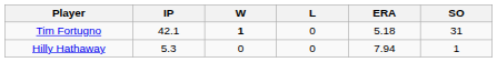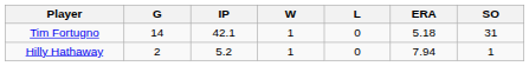+ column: G | 14 | 2
Tim Fortugno | W: bold -> normal
Hilly Hathaway | IP: 5.3 -> 5.2
Hilly Hathaway | W: 0 -> 1
